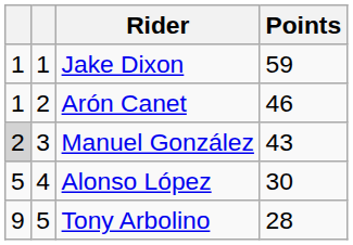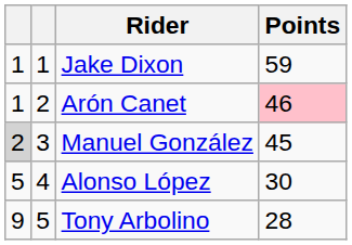Arón Canet | Points: no background -> pink background
Manuel González | Points: 43 -> 45
